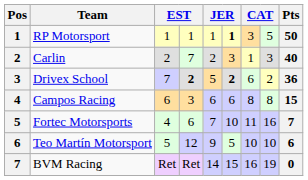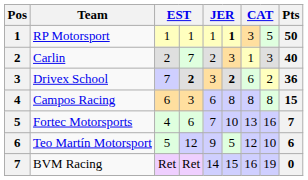Drivex School | column 5: 5 -> 3
Campos Racing | column 6: 6 -> 8
Fortec Motorsports | column 7: 11 -> 13
Teo Martín Motorsport | column 7: 10 -> 12
